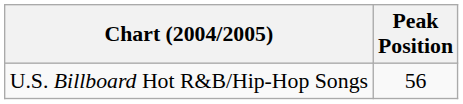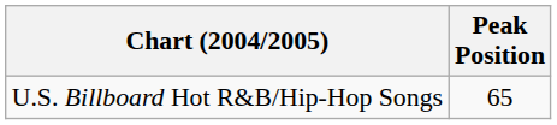U.S. Billboard Hot R&B/Hip-Hop Songs | Peak Position: 56 -> 65
